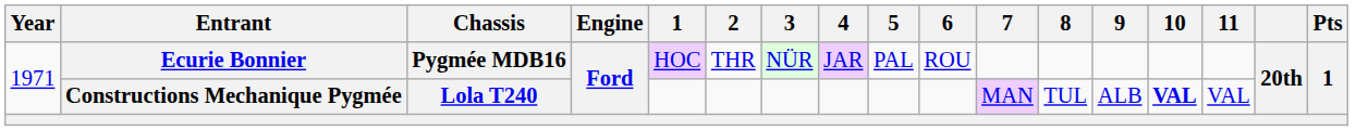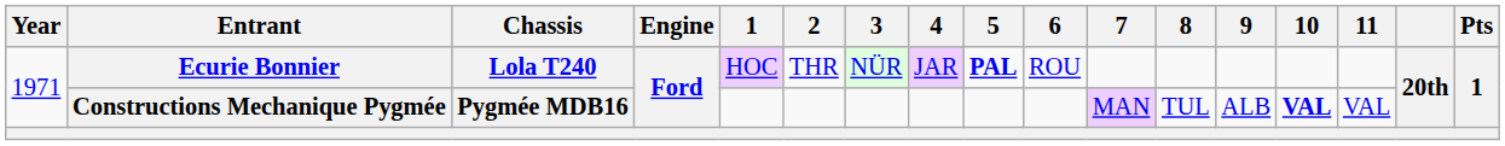Ecurie Bonnier | Chassis: Pygmée MDB16 -> Lola T240
Ecurie Bonnier | 5: normal -> bold
Constructions Mechanique Pygmée | Chassis: Lola T240 -> Pygmée MDB16
